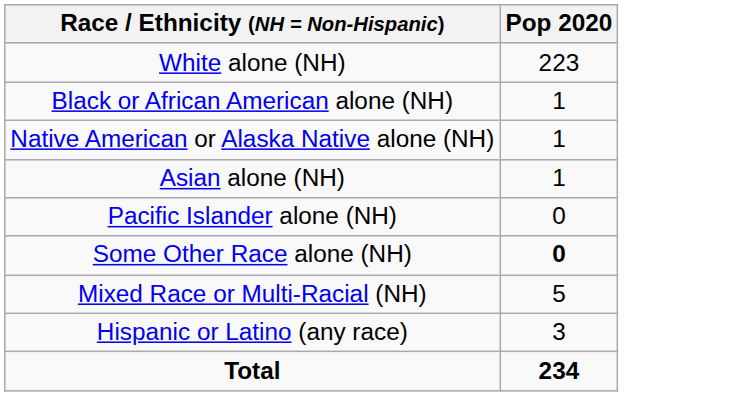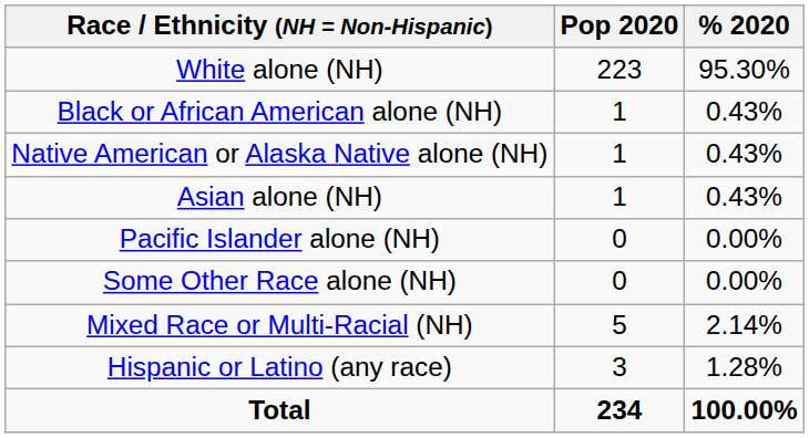+ column: % 2020 | 95.30% | 0.43% | 0.43% | 0.43% | 0.00% | 0.00% | 2.14% | 1.28% | 100.00%
Some Other Race alone (NH) | Pop 2020: bold -> normal
